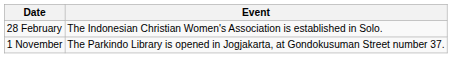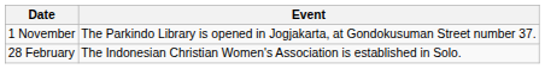rows swapped: 28 February <-> 1 November
